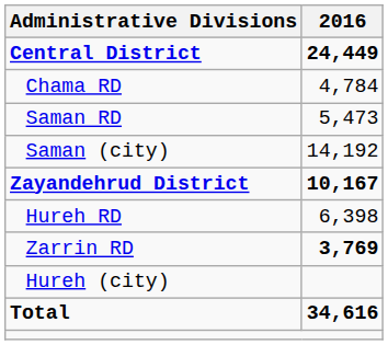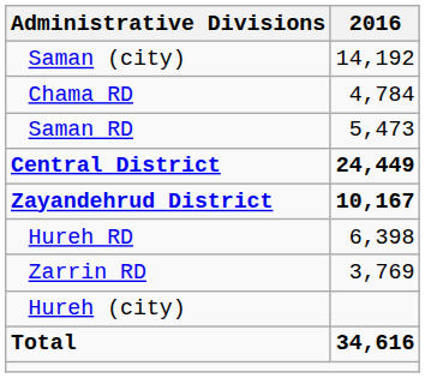rows swapped: Central District <-> Saman (city)
Zarrin RD | 2016: bold -> normal
